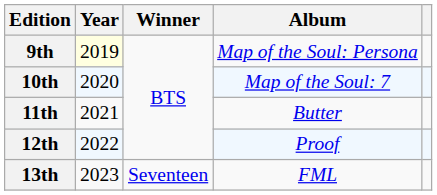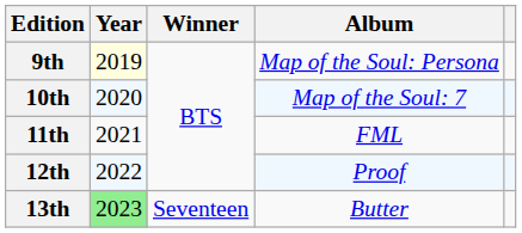11th | Album: Butter -> FML
13th | Year: no background -> lightgreen background
13th | Album: FML -> Butter
